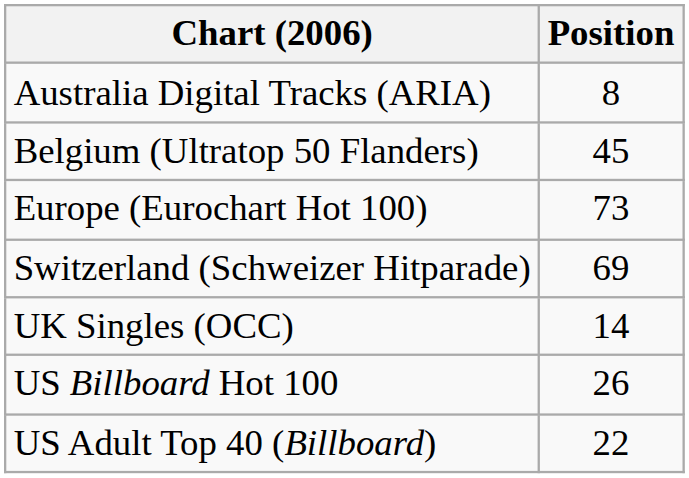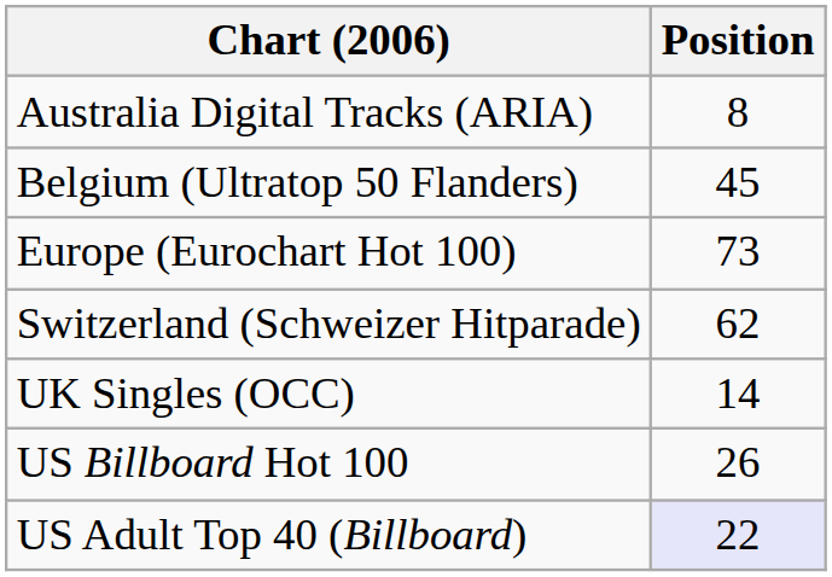Switzerland (Schweizer Hitparade) | Position: 69 -> 62
US Adult Top 40 (Billboard) | Position: no background -> lavender background
